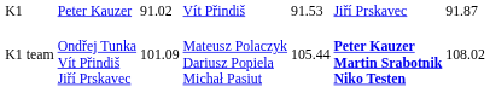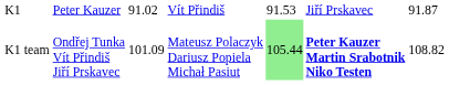K1 team | column 5: no background -> lightgreen background
K1 team | column 7: 108.02 -> 108.82
